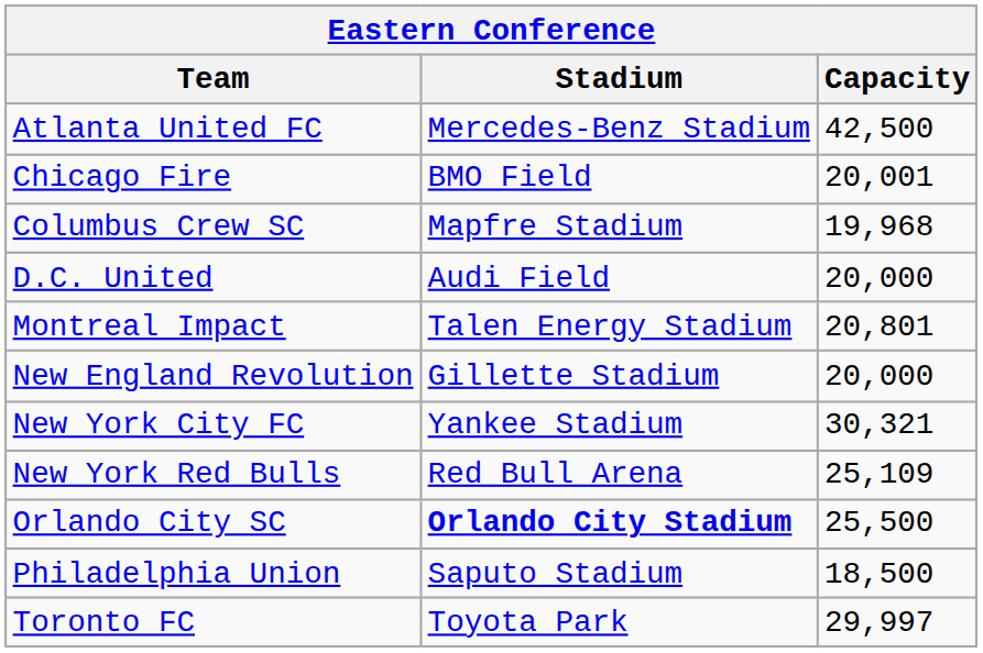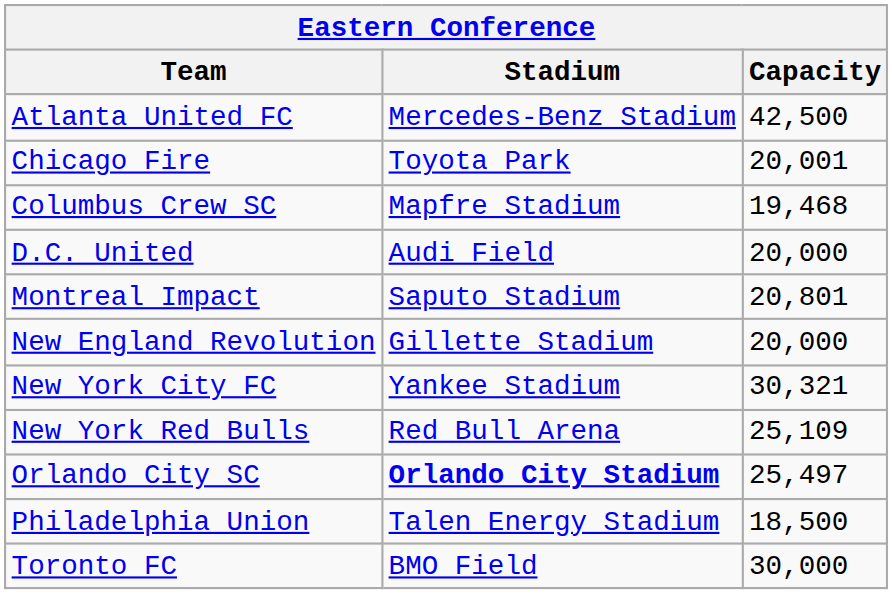Chicago Fire | Stadium: BMO Field -> Toyota Park
Columbus Crew SC | Capacity: 19,968 -> 19,468
Montreal Impact | Stadium: Talen Energy Stadium -> Saputo Stadium
Orlando City SC | Capacity: 25,500 -> 25,497
Philadelphia Union | Stadium: Saputo Stadium -> Talen Energy Stadium
Toronto FC | Stadium: Toyota Park -> BMO Field
Toronto FC | Capacity: 29,997 -> 30,000
